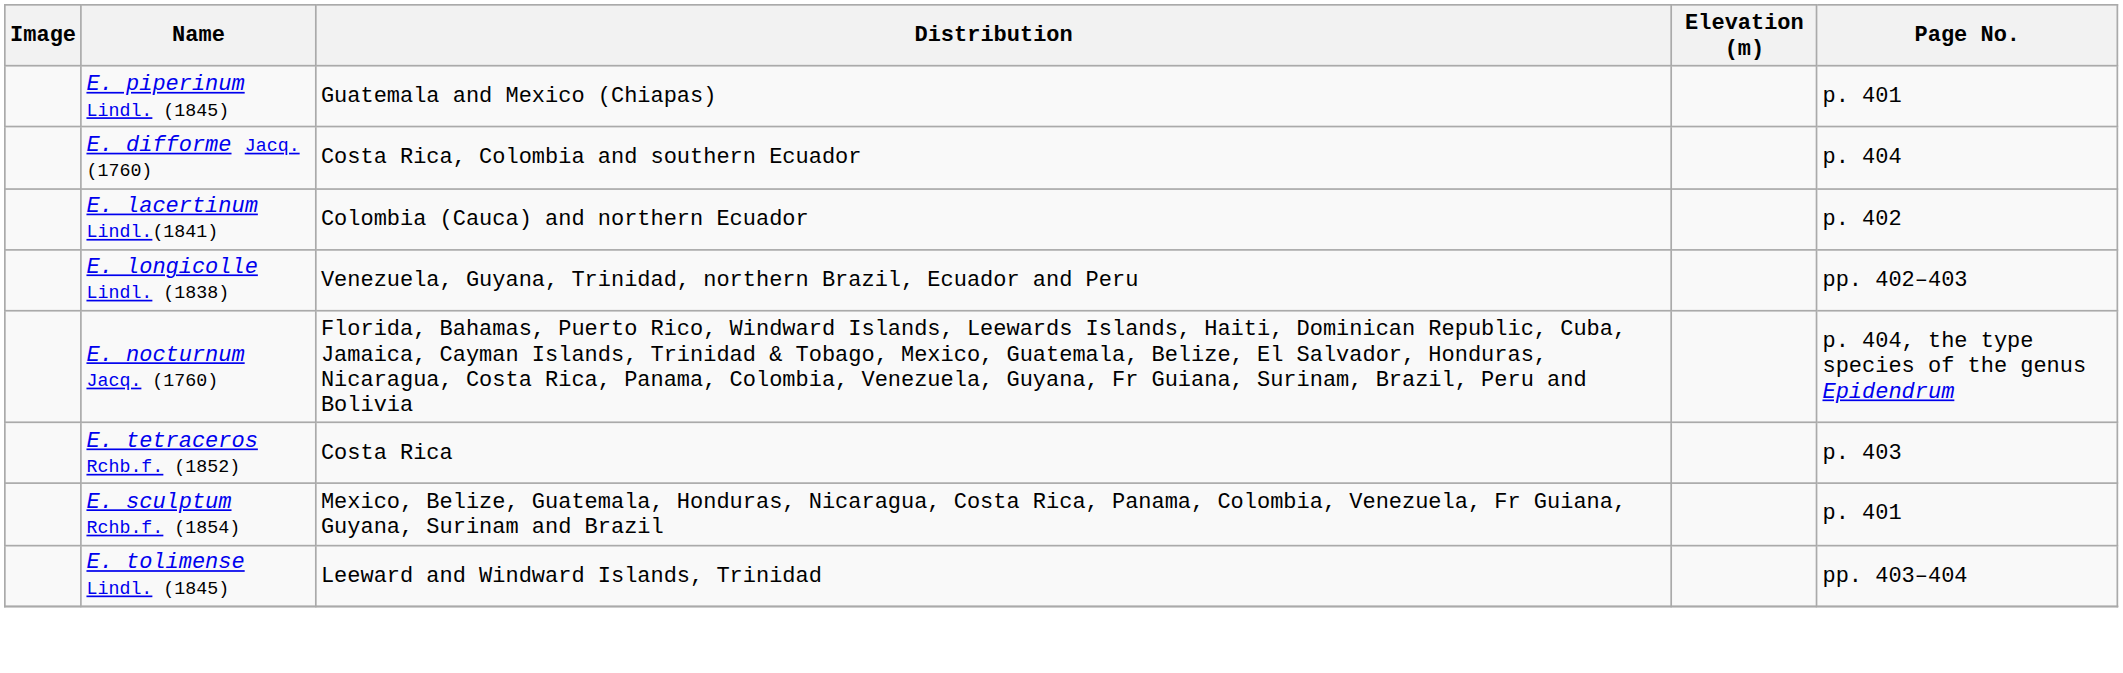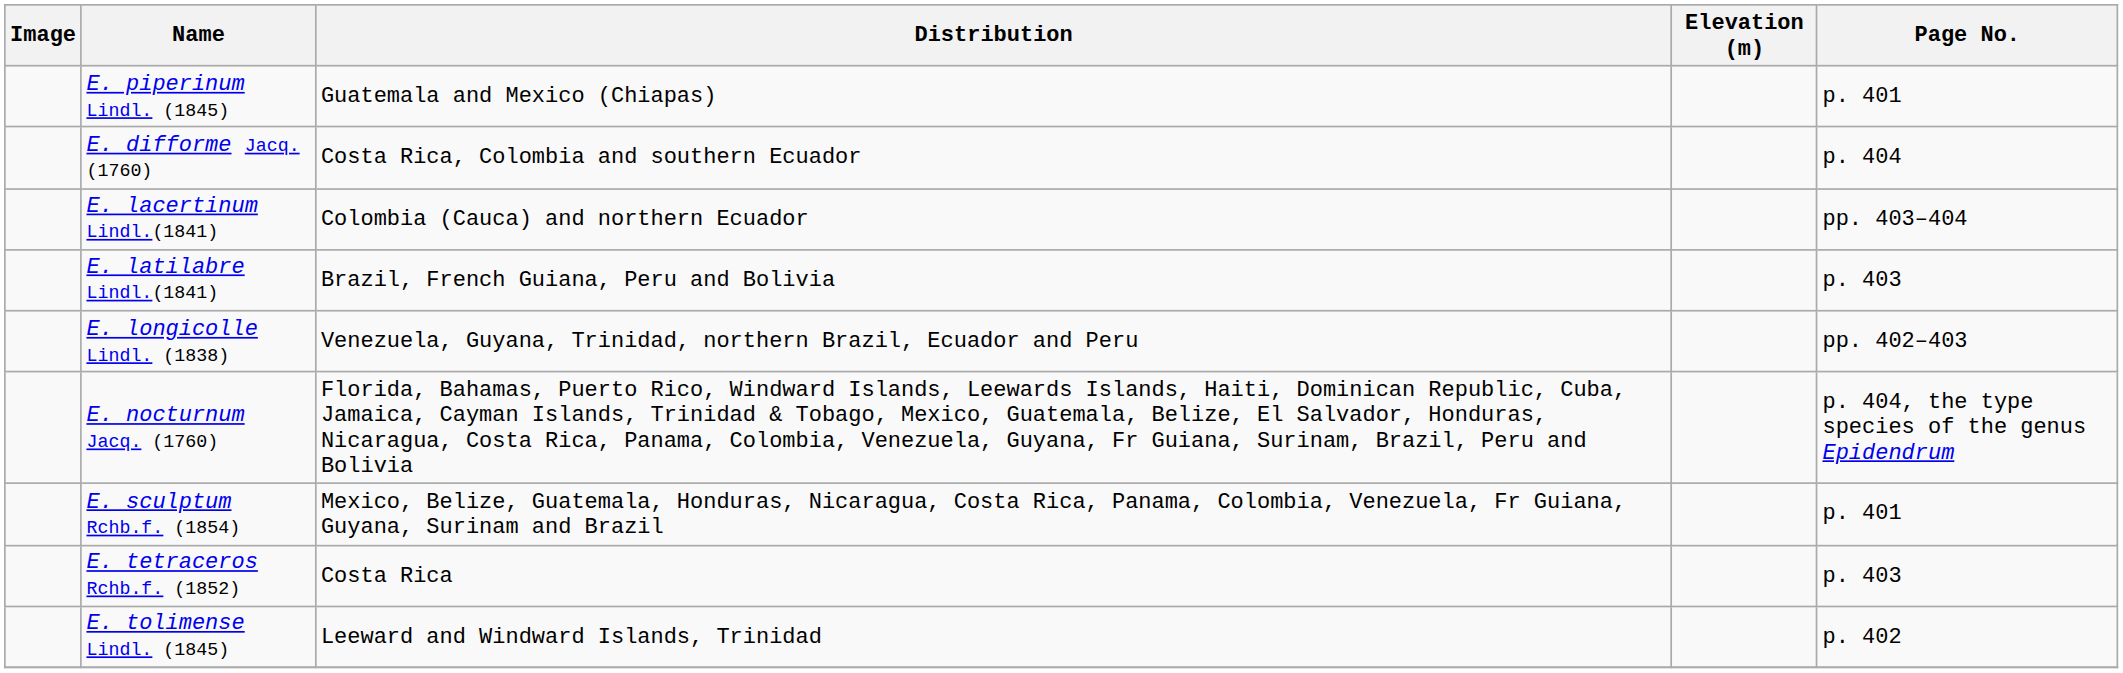E. lacertinum Lindl.(1841) | Page No.: p. 402 -> pp. 403–404
+ row: E. latilabre Lindl.(1841) | Brazil, French Guiana, Peru and Bolivia | p. 403
rows swapped: E. sculptum Rchb.f. (1854) <-> E. tetraceros Rchb.f. (1852)
E. tolimense Lindl. (1845) | Page No.: pp. 403–404 -> p. 402
